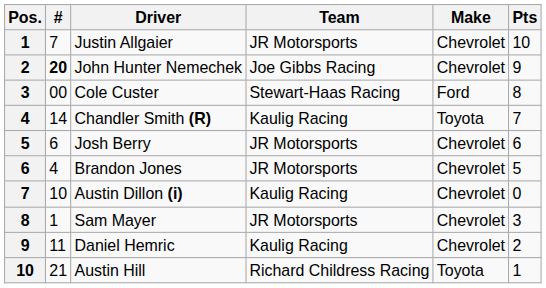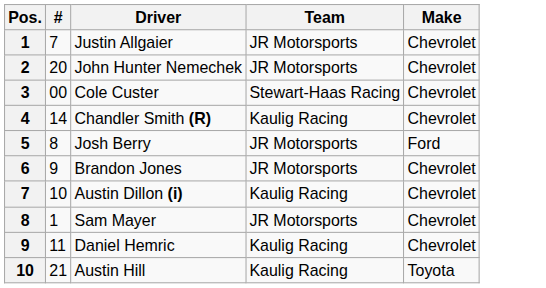- column: Pts | 10 | 9 | 8 | 7 | 6 | 5 | 0 | 3 | 2 | 1
John Hunter Nemechek | #: bold -> normal
John Hunter Nemechek | Team: Joe Gibbs Racing -> JR Motorsports
Cole Custer | Make: Ford -> Chevrolet
Chandler Smith (R) | Make: Toyota -> Chevrolet
Josh Berry | #: 6 -> 8
Josh Berry | Make: Chevrolet -> Ford
Brandon Jones | #: 4 -> 9
Austin Hill | Team: Richard Childress Racing -> Kaulig Racing
